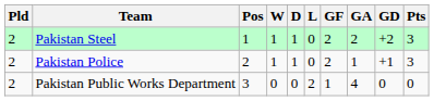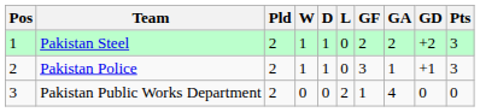columns swapped: Pos <-> Pld
Pakistan Police | GF: 2 -> 3
